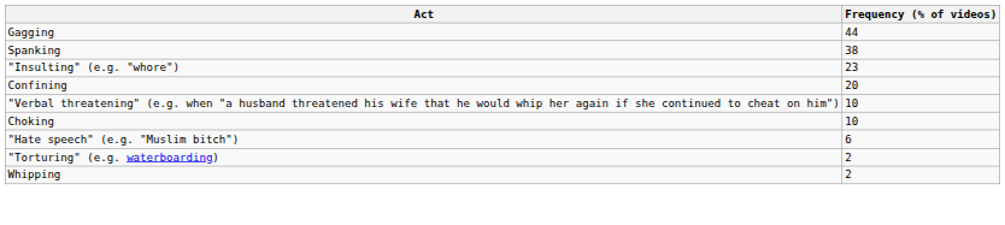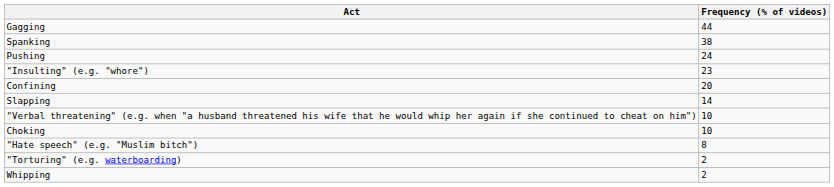+ row: Pushing | 24
+ row: Slapping | 14
"Hate speech" (e.g. "Muslim bitch") | Frequency (% of videos): 6 -> 8
